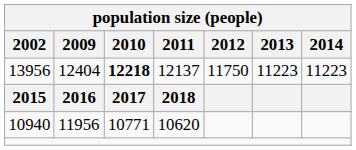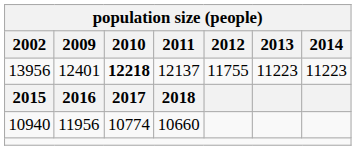13956 | 2009: 12404 -> 12401
13956 | 2012: 11750 -> 11755
10940 | 2010: 10771 -> 10774
10940 | 2011: 10620 -> 10660
